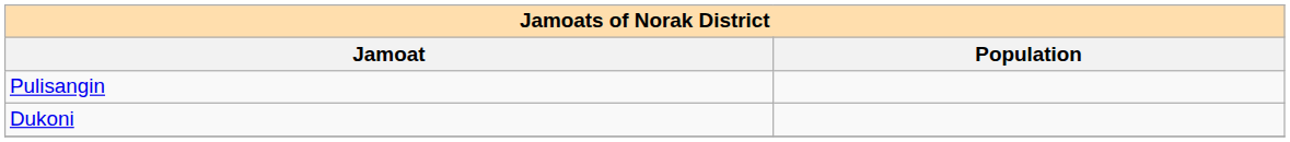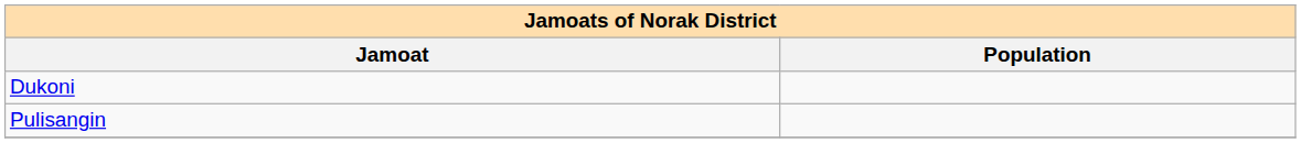rows swapped: Dukoni <-> Pulisangin
